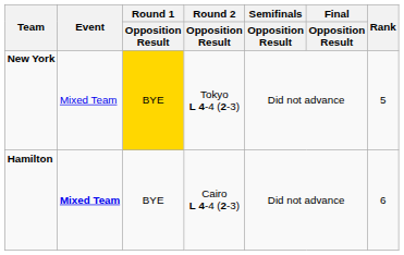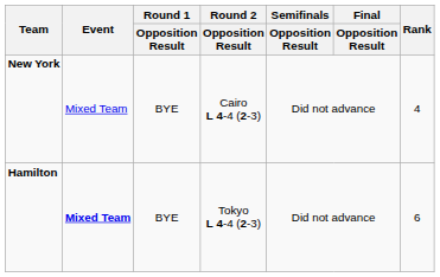New York | Round 1 / Opposition Result: gold background -> no background
New York | Round 2 / Opposition Result: Tokyo L 4-4 (2-3) -> Cairo L 4-4 (2-3)
New York | Rank: 5 -> 4
Hamilton | Round 2 / Opposition Result: Cairo L 4-4 (2-3) -> Tokyo L 4-4 (2-3)
